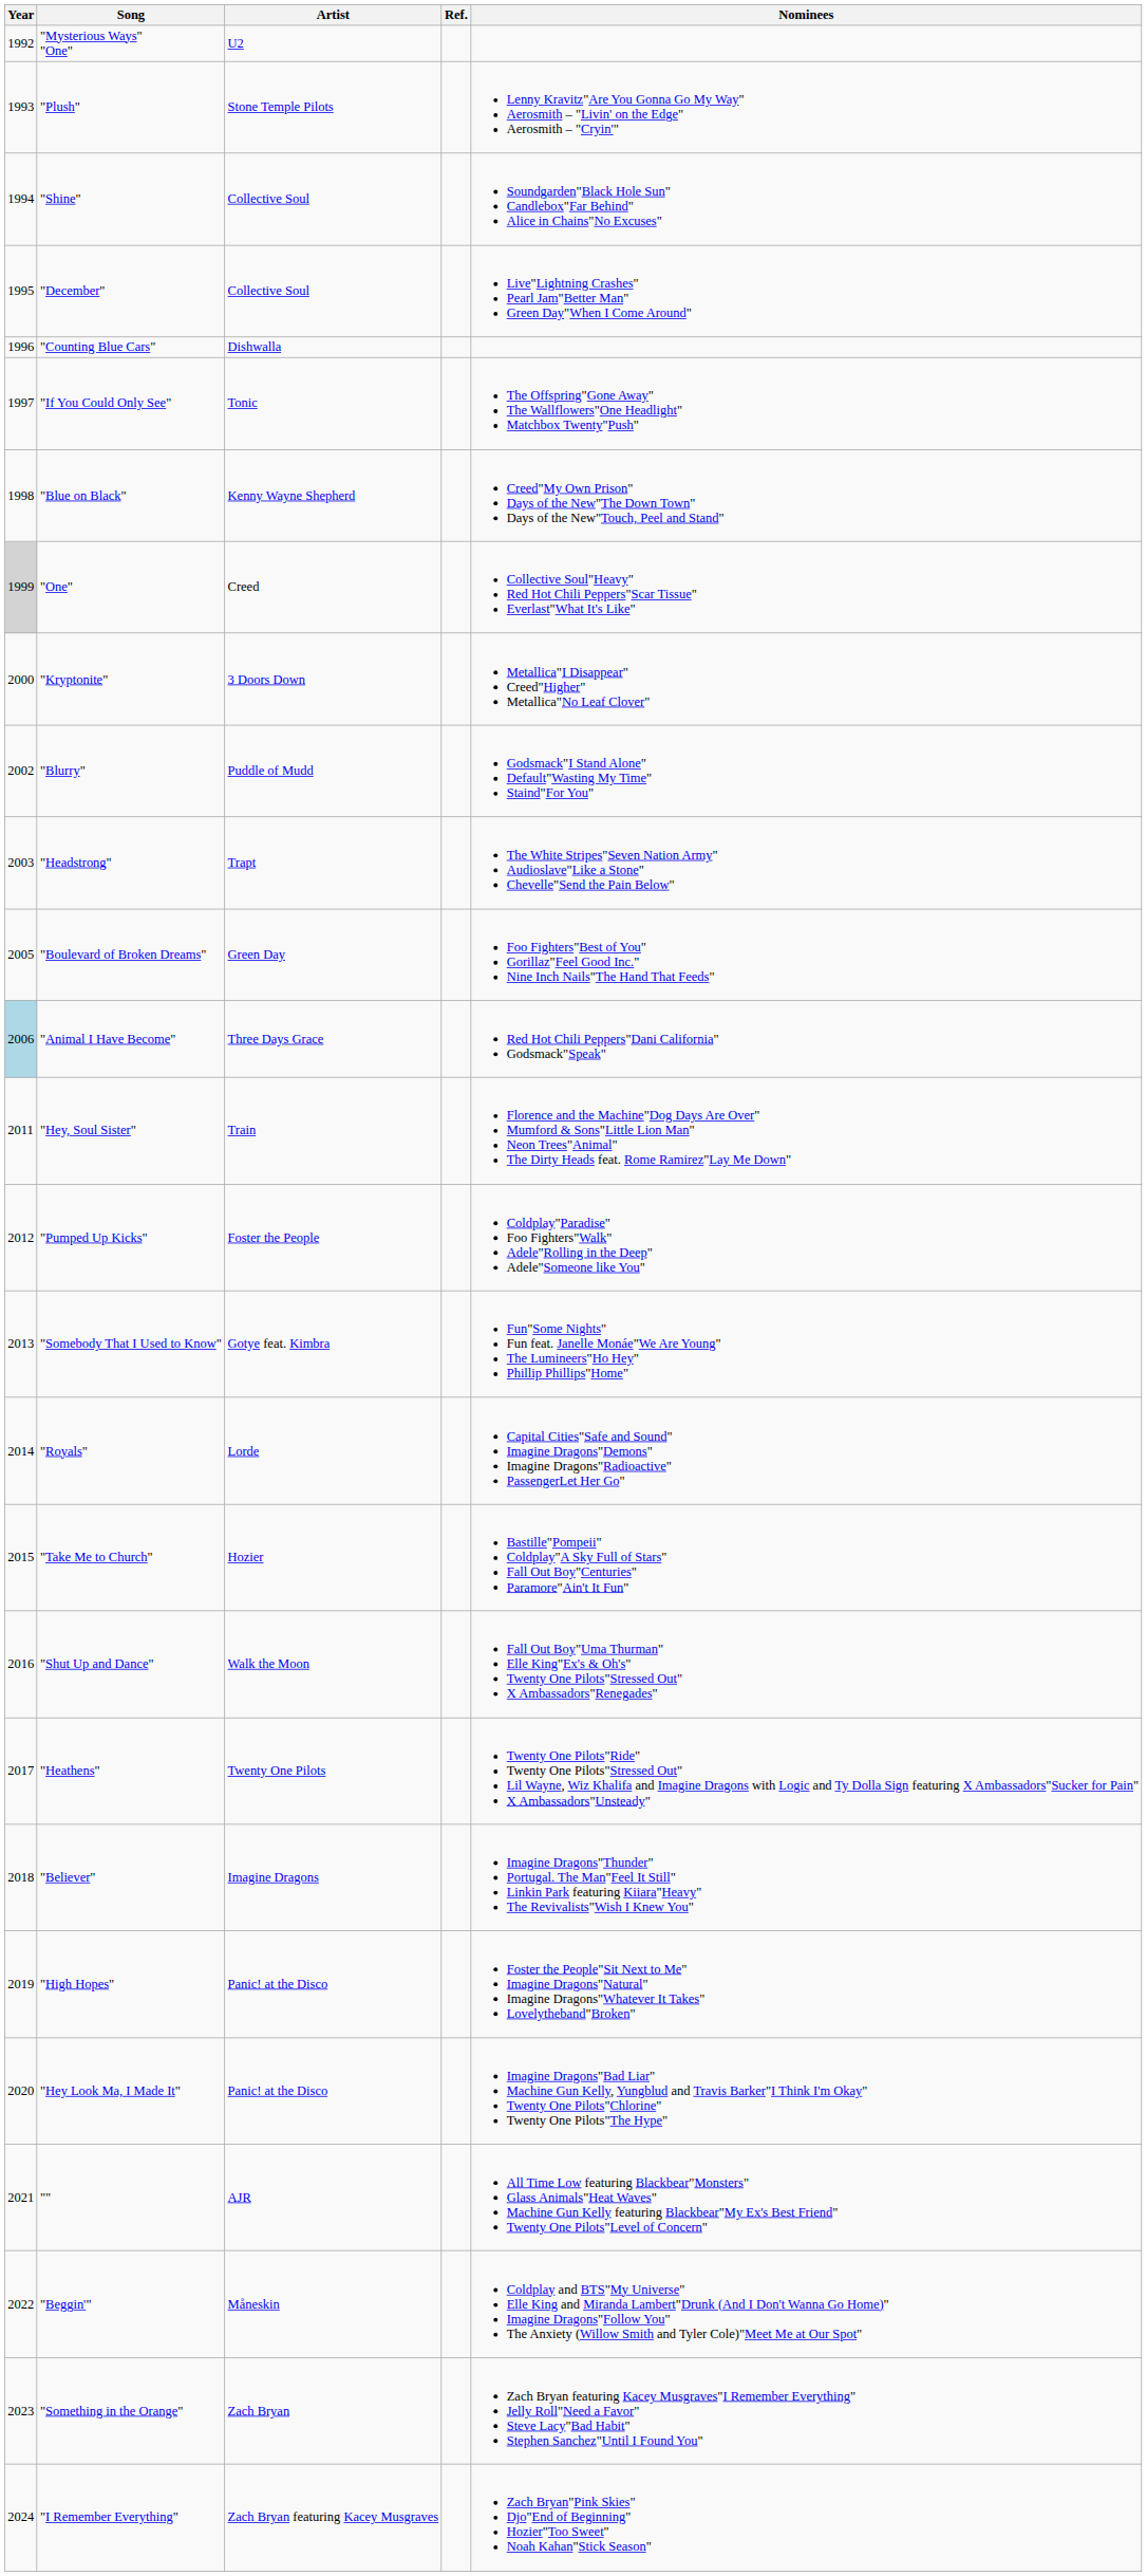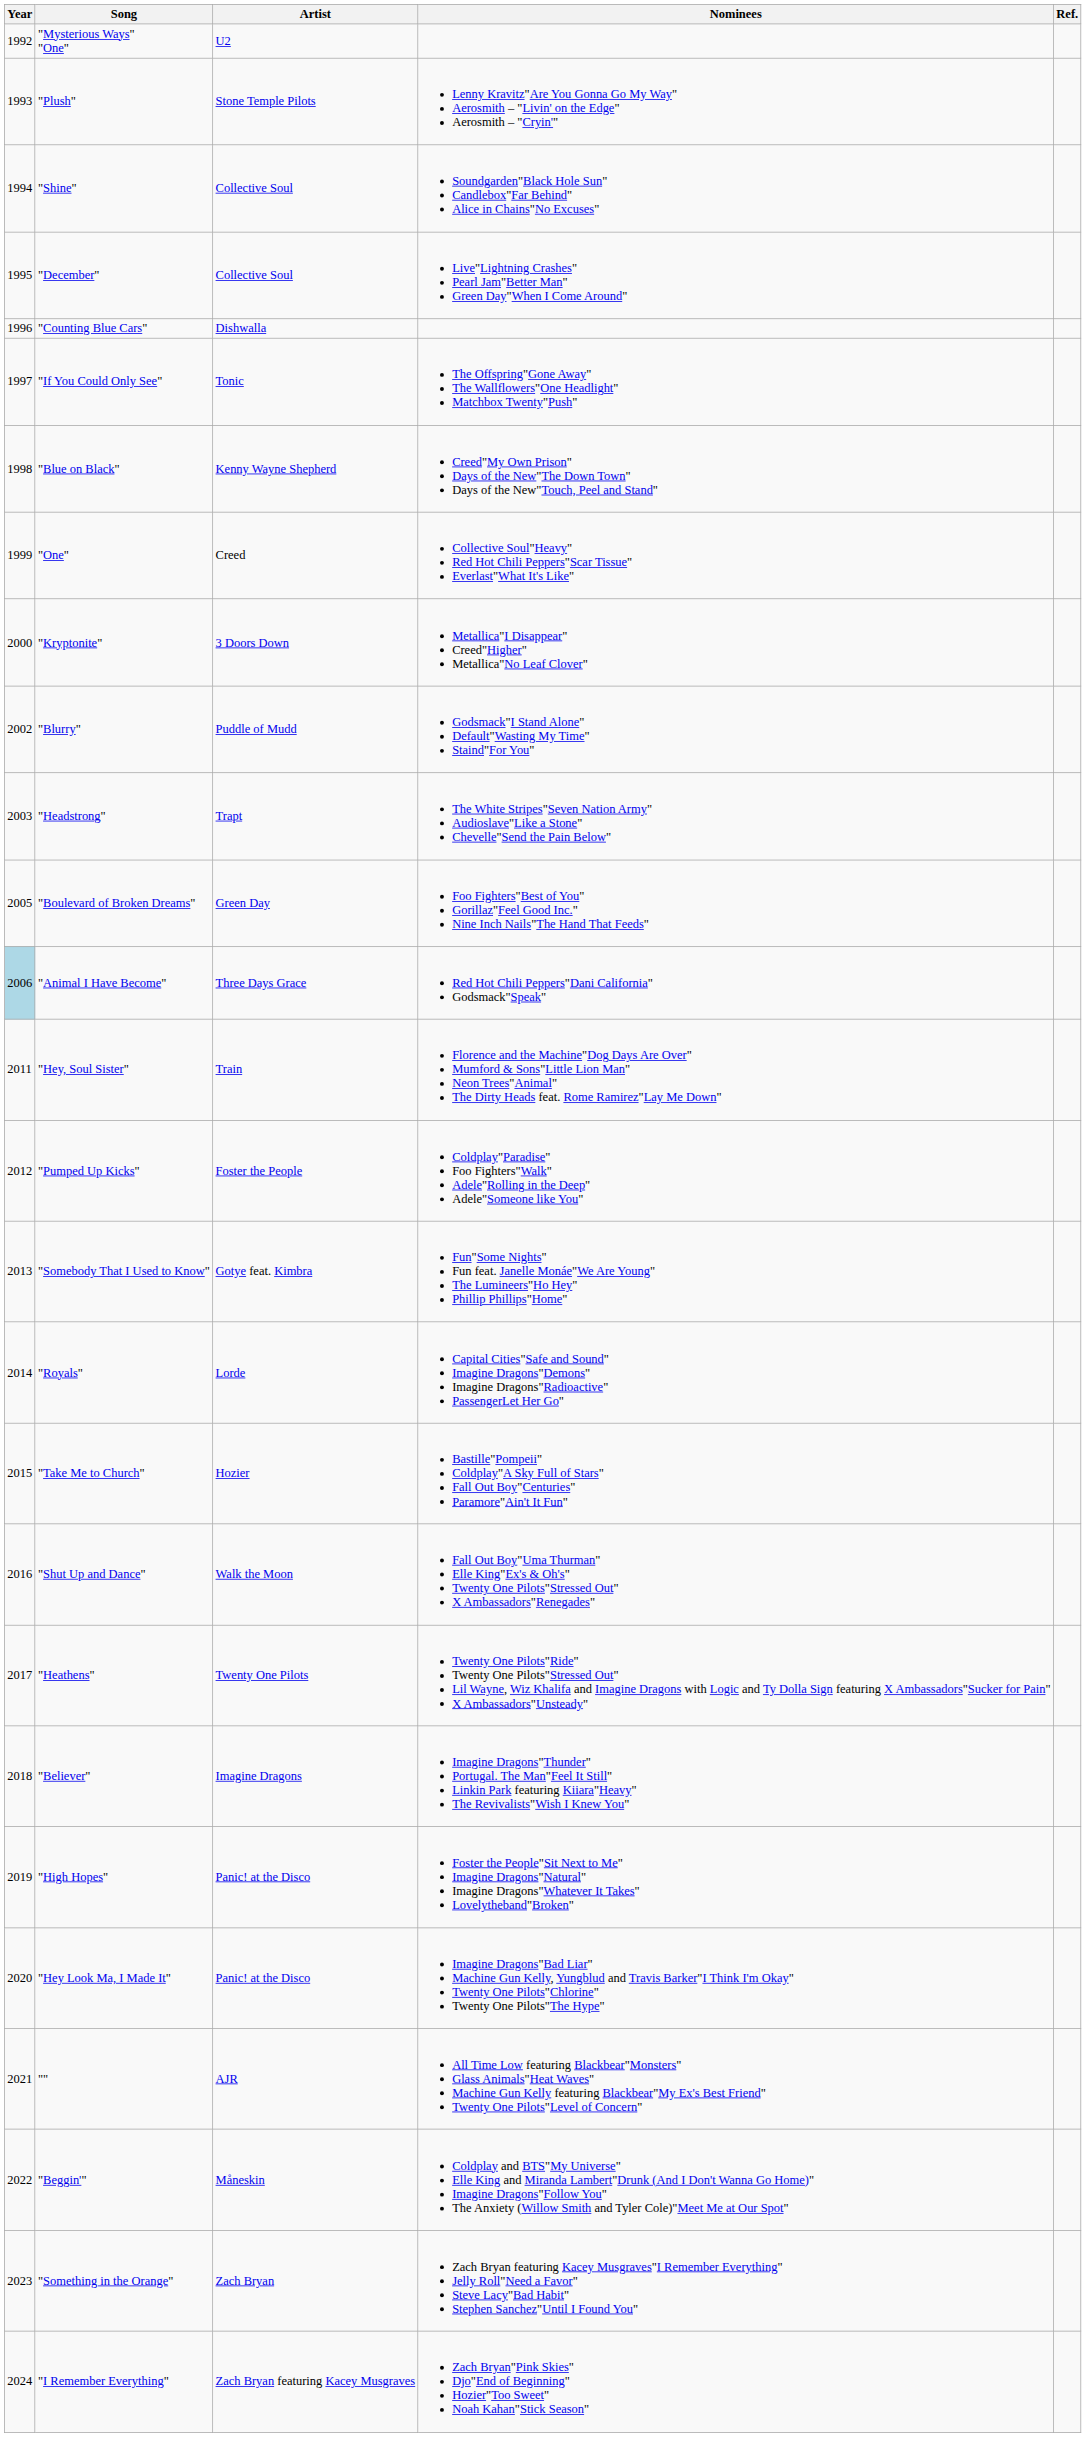columns swapped: Nominees <-> Ref.
"One" | Year: lightgrey background -> no background
